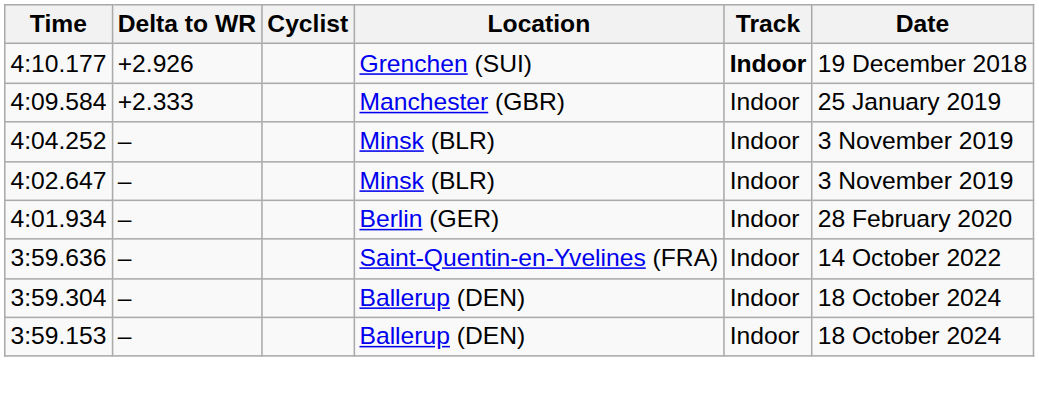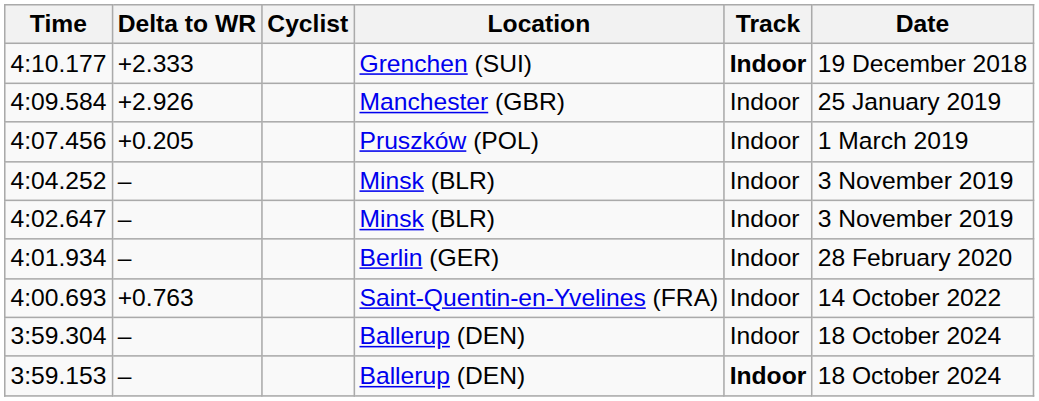4:10.177 | Delta to WR: +2.926 -> +2.333
4:09.584 | Delta to WR: +2.333 -> +2.926
+ row: 4:07.456 | +0.205 | Pruszków (POL) | Indoor | 1 March 2019
+ row: 4:00.693 | +0.763 | Saint-Quentin-en-Yvelines (FRA) | Indoor | 14 October 2022
- row: 3:59.636 | – | Saint-Quentin-en-Yvelines (FRA) | Indoor | 14 October 2022
3:59.153 | Track: normal -> bold
